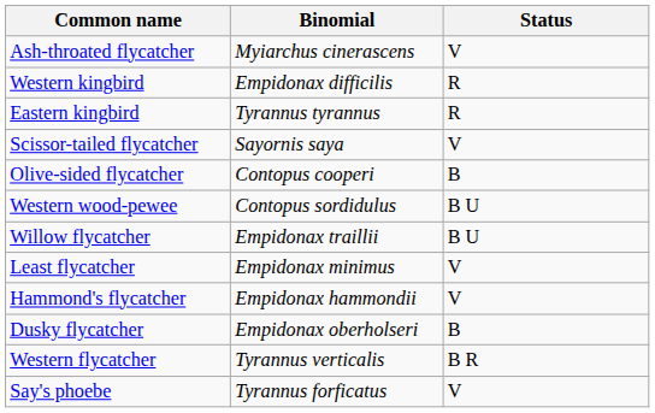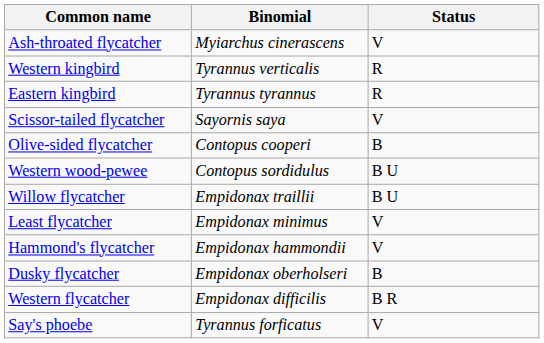Western kingbird | Binomial: Empidonax difficilis -> Tyrannus verticalis
Western flycatcher | Binomial: Tyrannus verticalis -> Empidonax difficilis
